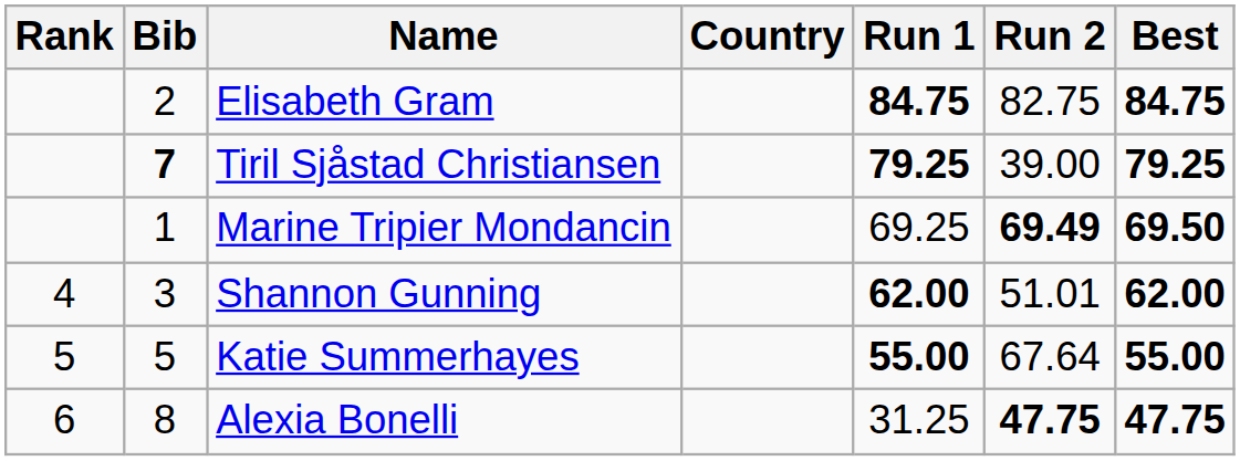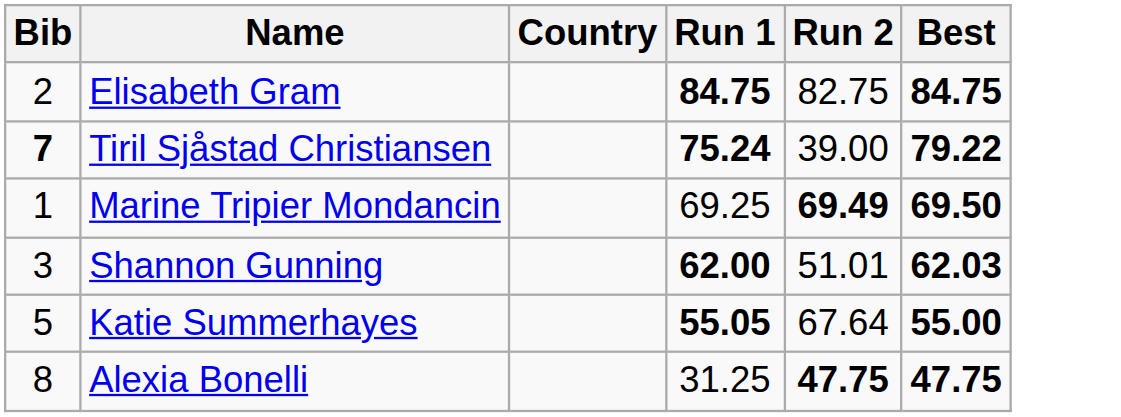- column: Rank | 4 | 5 | 6
Tiril Sjåstad Christiansen | Run 1: 79.25 -> 75.24
Tiril Sjåstad Christiansen | Best: 79.25 -> 79.22
Shannon Gunning | Best: 62.00 -> 62.03
Katie Summerhayes | Run 1: 55.00 -> 55.05
